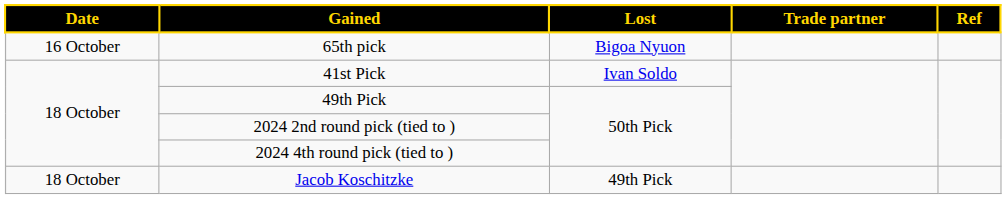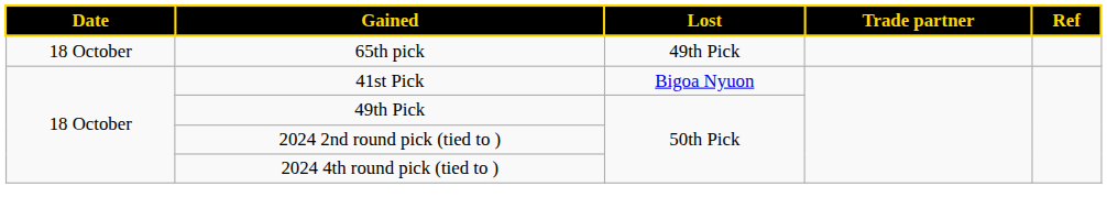65th pick | Date: 16 October -> 18 October
65th pick | Lost: Bigoa Nyuon -> 49th Pick
41st Pick | Lost: Ivan Soldo -> Bigoa Nyuon
- row: 18 October | Jacob Koschitzke | 49th Pick
